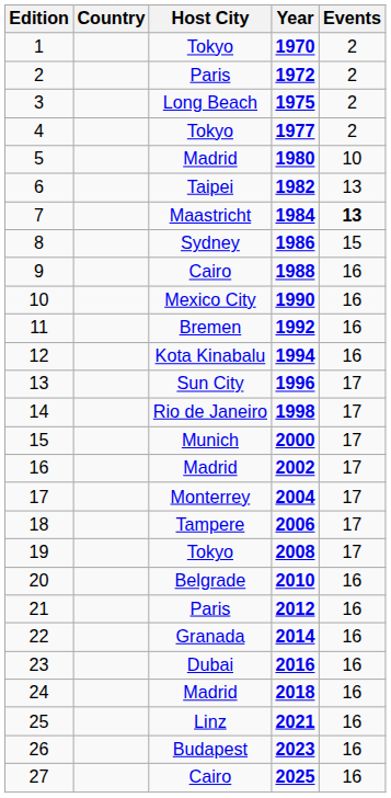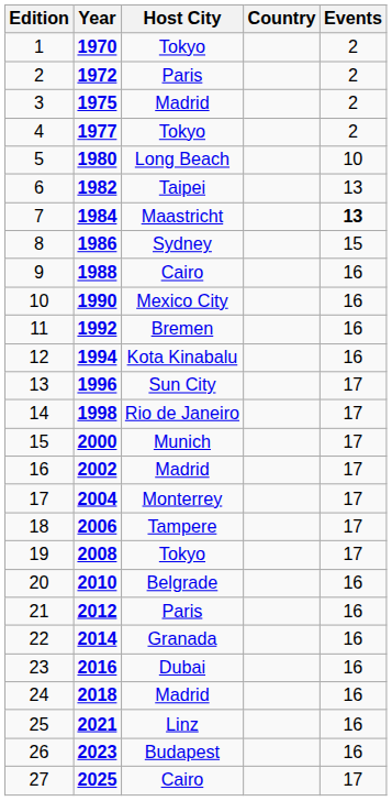columns swapped: Year <-> Country
3 | Host City: Long Beach -> Madrid
5 | Host City: Madrid -> Long Beach
27 | Events: 16 -> 17
